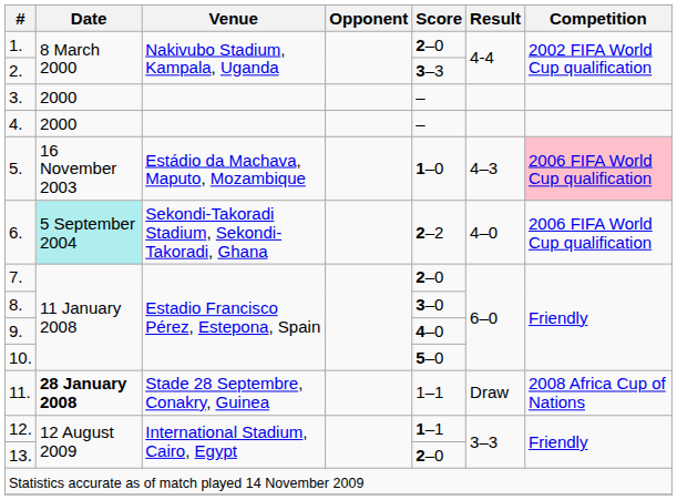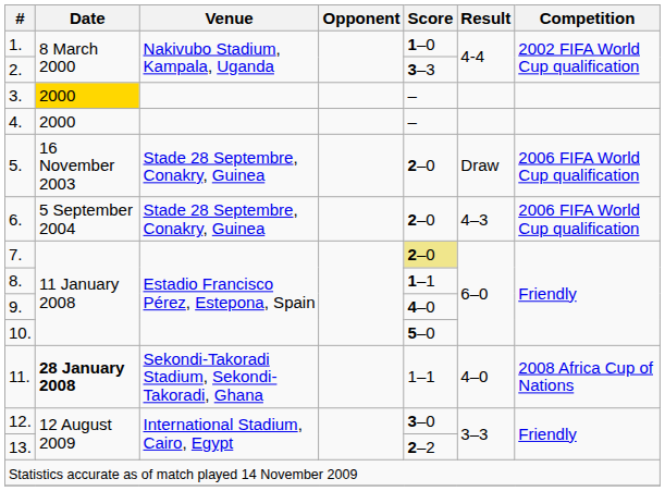1. | Score: 2–0 -> 1–0
3. | Date: no background -> gold background
5. | Venue: Estádio da Machava, Maputo, Mozambique -> Stade 28 Septembre, Conakry, Guinea
5. | Score: 1–0 -> 2–0
5. | Result: 4–3 -> Draw
5. | Competition: pink background -> no background
6. | Date: paleturquoise background -> no background
6. | Venue: Sekondi-Takoradi Stadium, Sekondi-Takoradi, Ghana -> Stade 28 Septembre, Conakry, Guinea
6. | Score: 2–2 -> 2–0
6. | Result: 4–0 -> 4–3
7. | Score: no background -> khaki background
8. | Score: 3–0 -> 1–1
11. | Venue: Stade 28 Septembre, Conakry, Guinea -> Sekondi-Takoradi Stadium, Sekondi-Takoradi, Ghana
11. | Result: Draw -> 4–0
12. | Score: 1–1 -> 3–0
13. | Score: 2–0 -> 2–2
